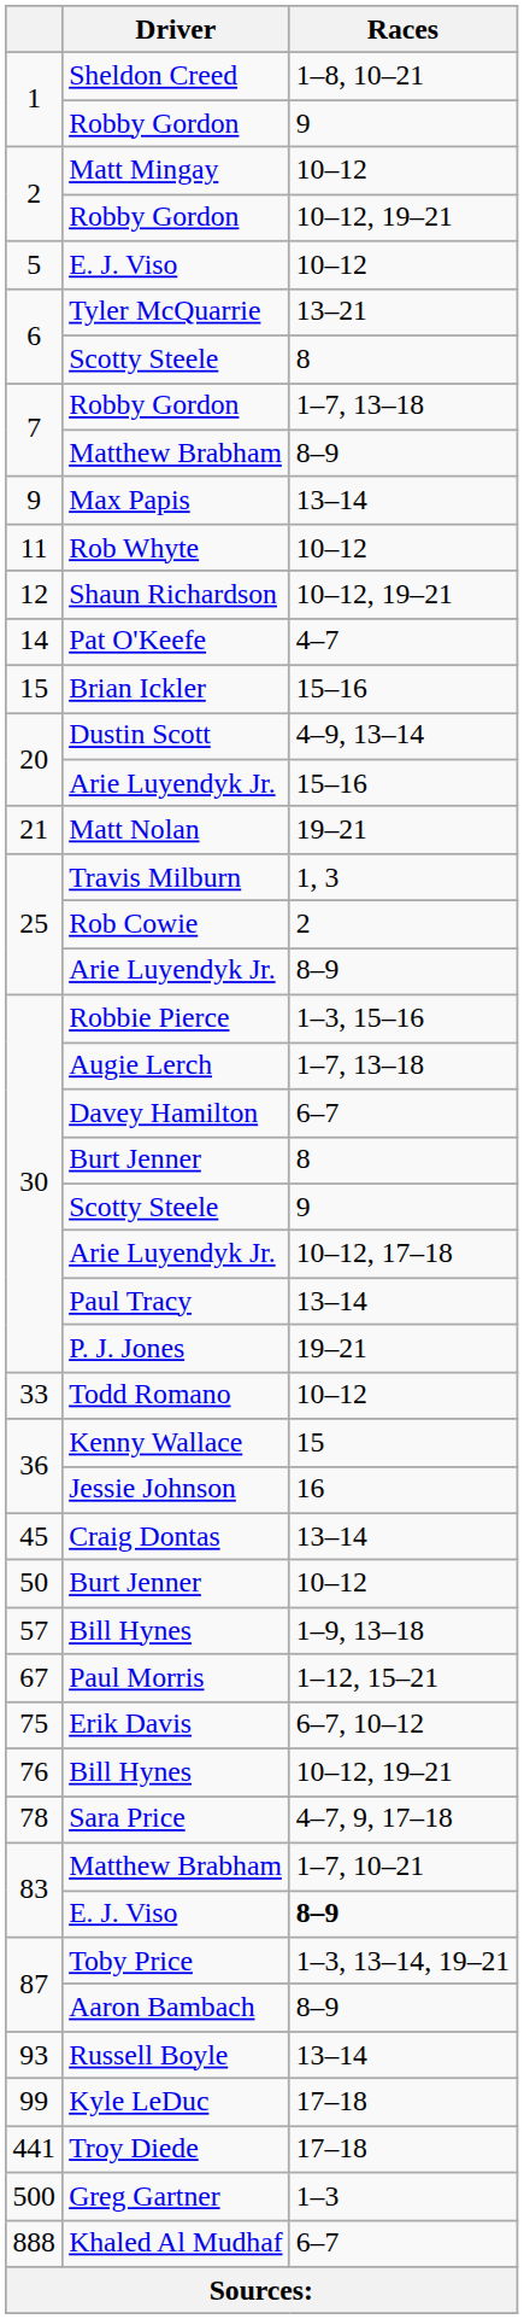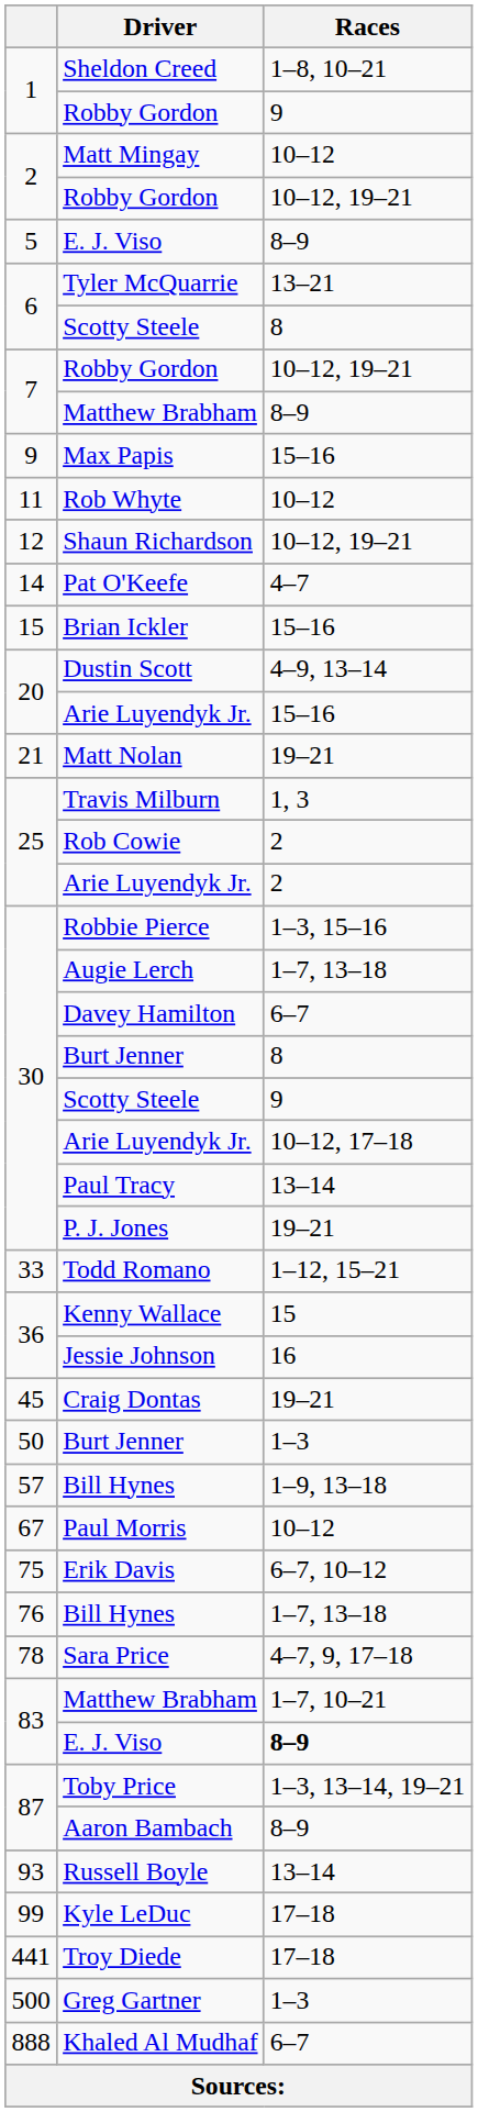5 / E. J. Viso | Races: 10–12 -> 8–9
7 / Robby Gordon | Races: 1–7, 13–18 -> 10–12, 19–21
Max Papis | Races: 13–14 -> 15–16
25 / Arie Luyendyk Jr. | Races: 8–9 -> 2
Todd Romano | Races: 10–12 -> 1–12, 15–21
Craig Dontas | Races: 13–14 -> 19–21
50 / Burt Jenner | Races: 10–12 -> 1–3
Paul Morris | Races: 1–12, 15–21 -> 10–12
76 / Bill Hynes | Races: 10–12, 19–21 -> 1–7, 13–18
